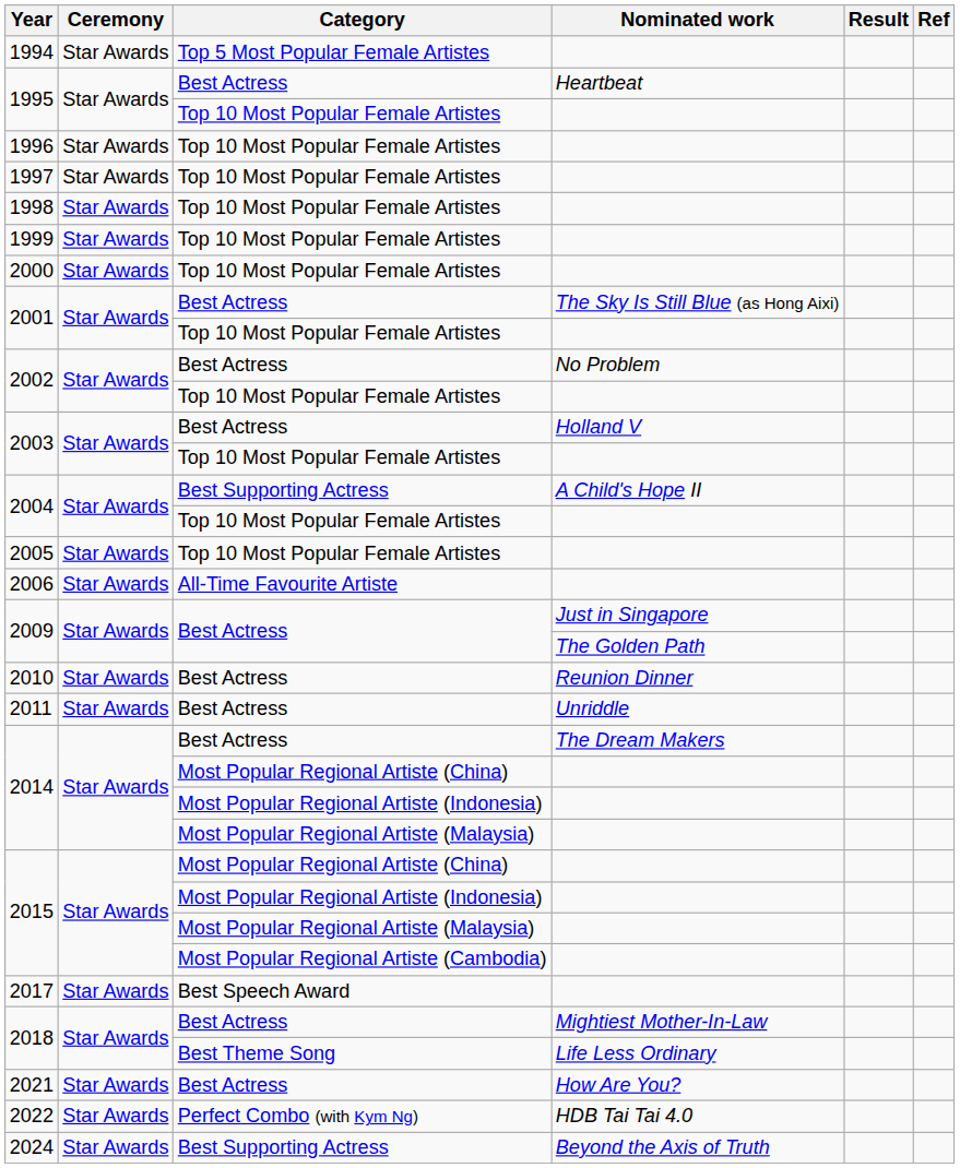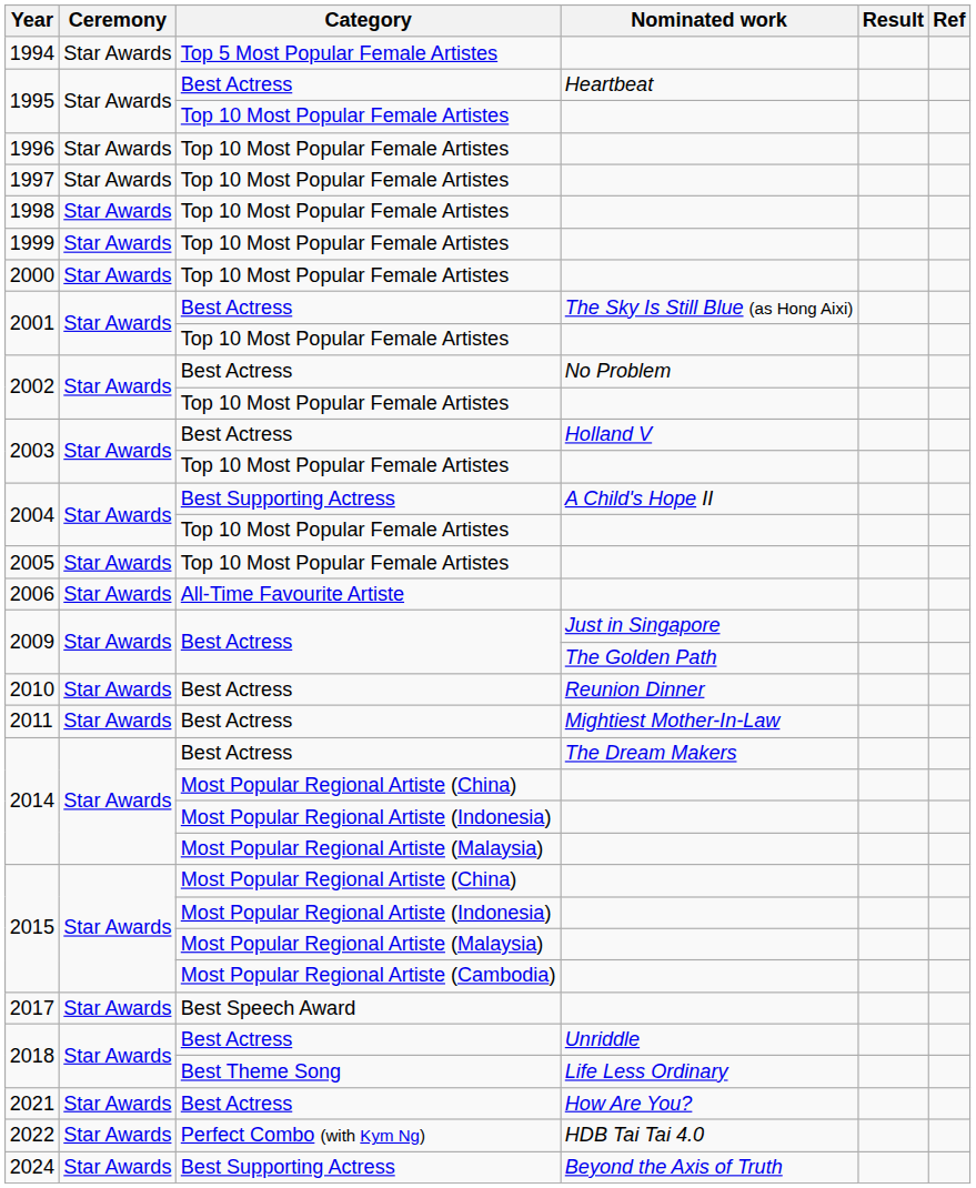2011 | Nominated work: Unriddle -> Mightiest Mother-In-Law
2018 / Best Actress | Nominated work: Mightiest Mother-In-Law -> Unriddle
